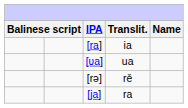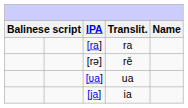[ra] | column 4: ia -> ra
rows swapped: [rə] <-> [ʋa]
[ja] | column 4: ra -> ia
